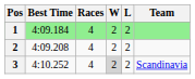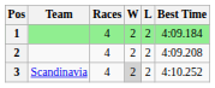columns swapped: Team <-> Best Time
